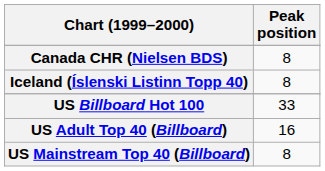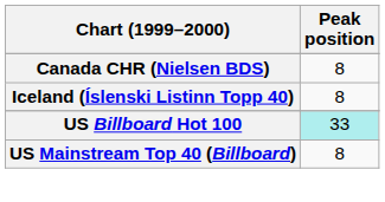US Billboard Hot 100 | Peak position: no background -> paleturquoise background
- row: US Adult Top 40 (Billboard) | 16
